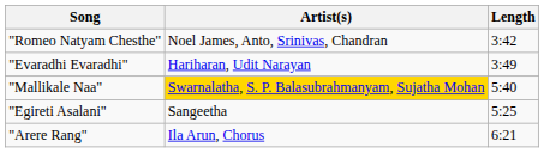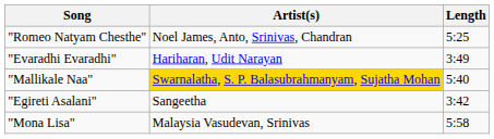"Romeo Natyam Chesthe" | Length: 3:42 -> 5:25
"Egireti Asalani" | Length: 5:25 -> 3:42
- row: "Arere Rang" | Ila Arun, Chorus | 6:21
+ row: "Mona Lisa" | Malaysia Vasudevan, Srinivas | 5:58
